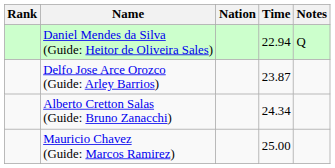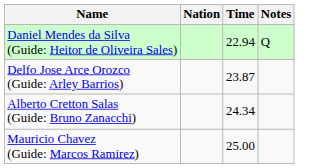- column: Rank
